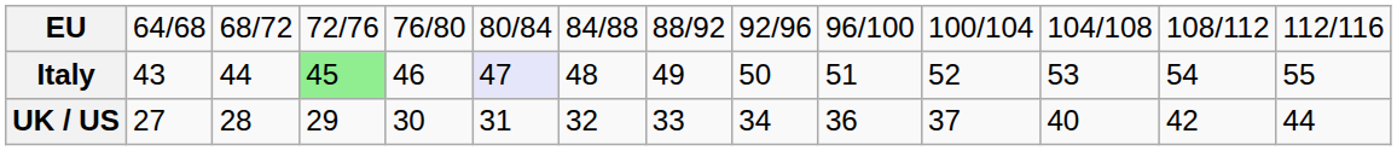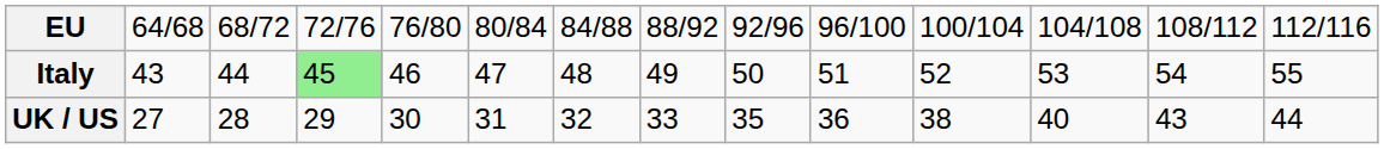Italy | column 6: lavender background -> no background
UK / US | column 9: 34 -> 35
UK / US | column 11: 37 -> 38
UK / US | column 13: 42 -> 43
